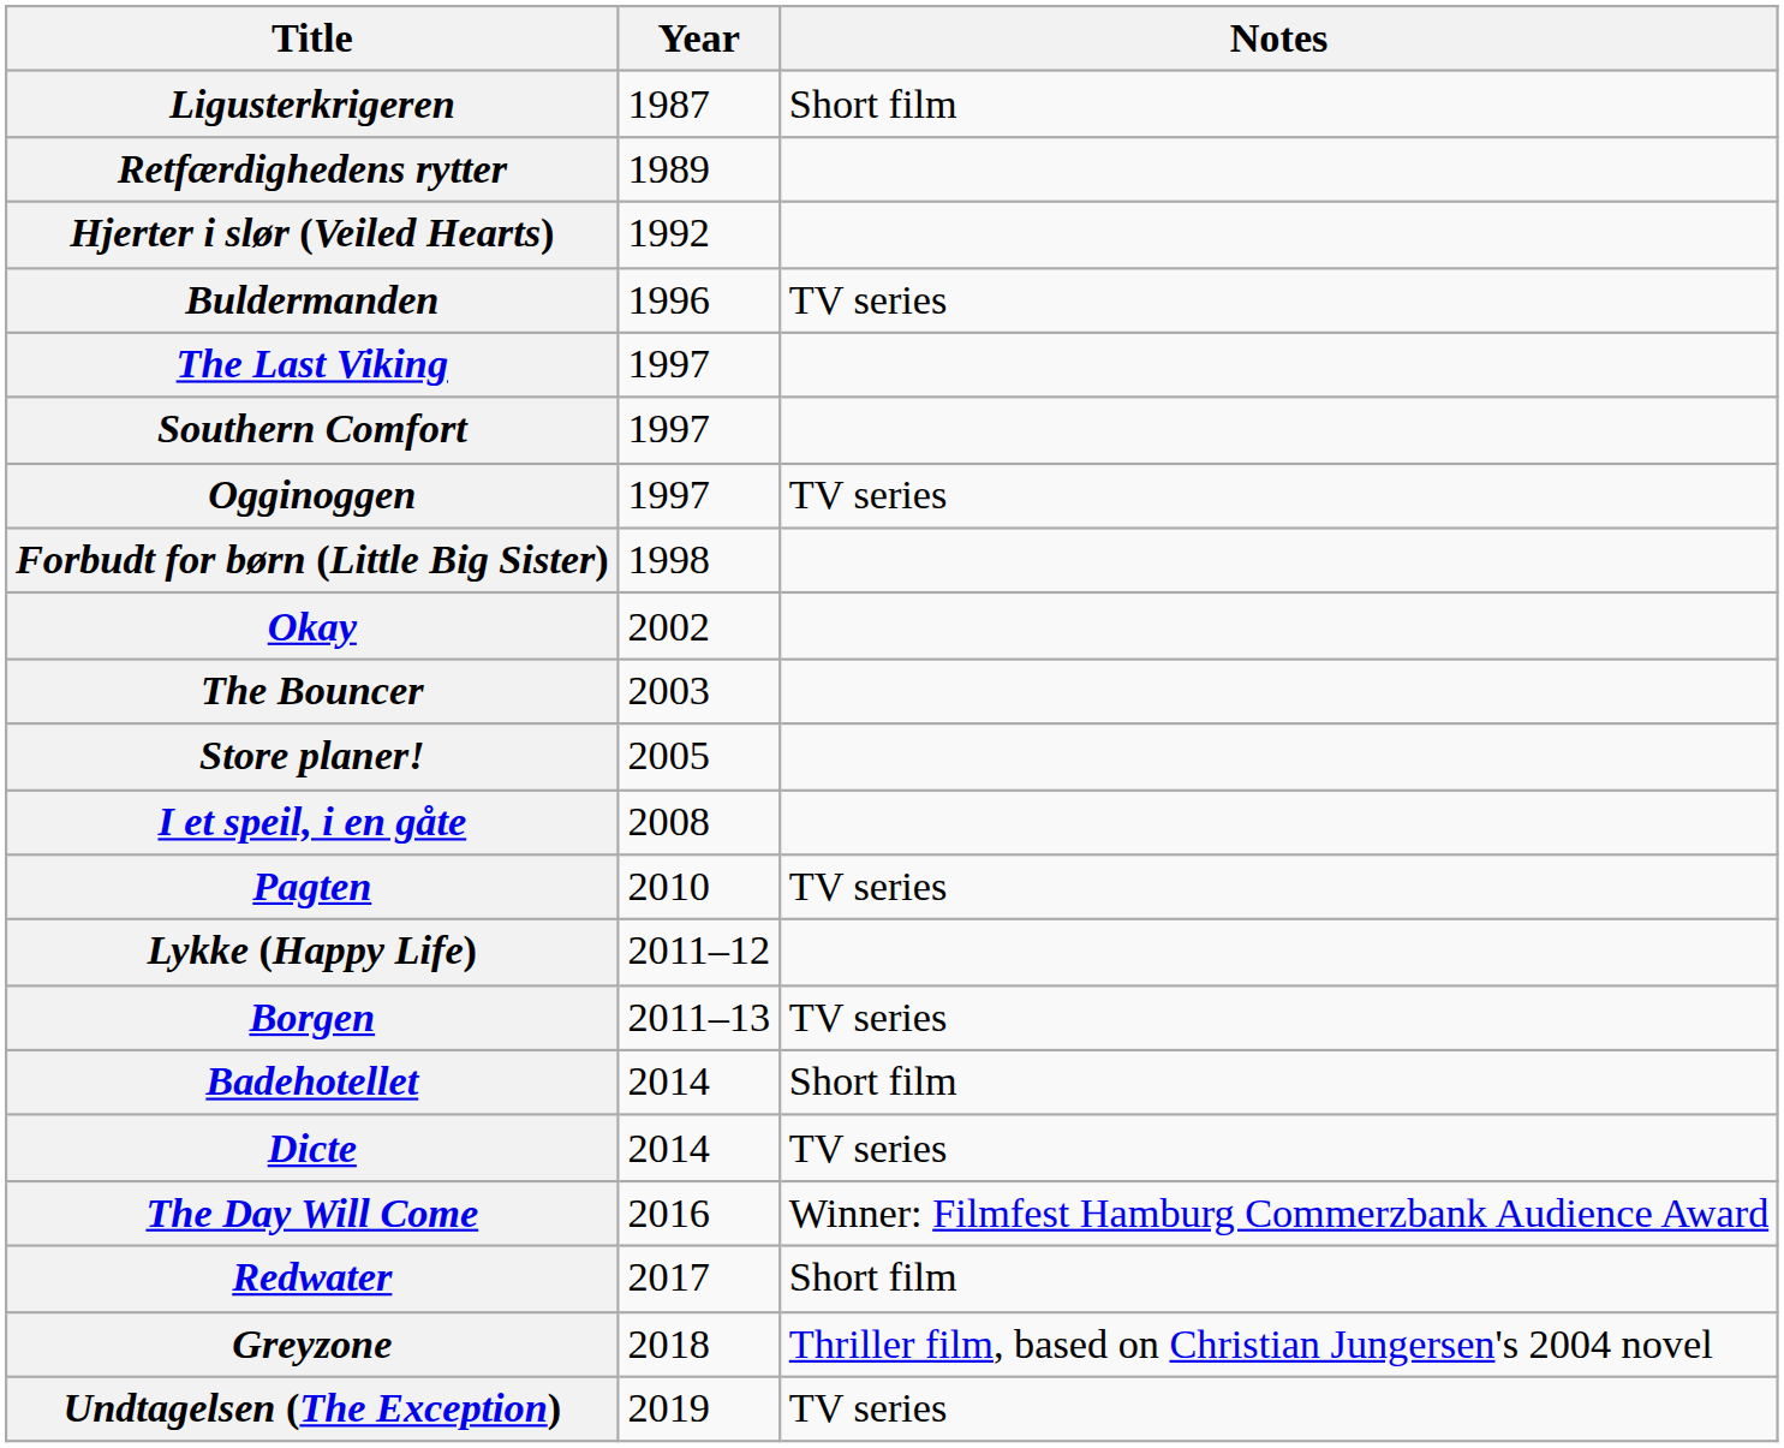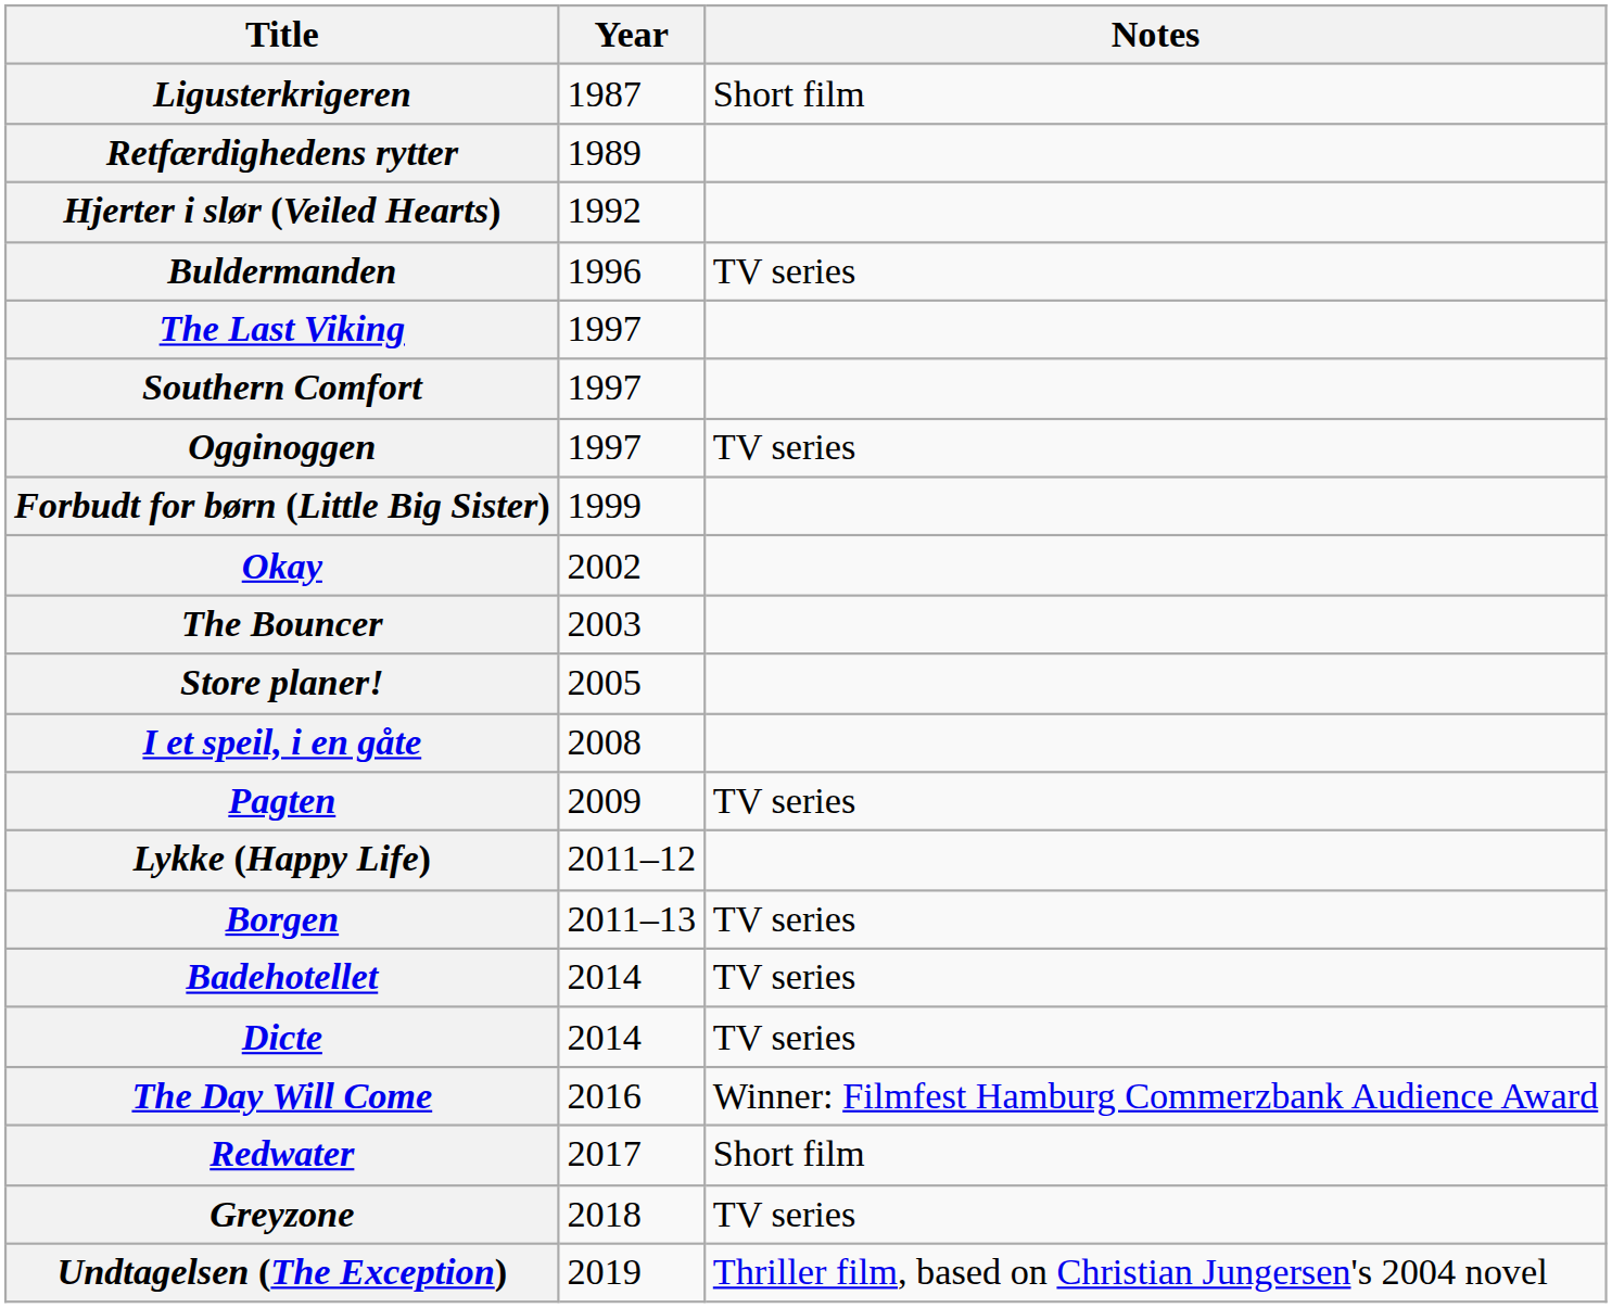Forbudt for børn (Little Big Sister) | Year: 1998 -> 1999
Pagten | Year: 2010 -> 2009
Badehotellet | Notes: Short film -> TV series
Greyzone | Notes: Thriller film, based on Christian Jungersen's 2004 novel -> TV series
Undtagelsen (The Exception) | Notes: TV series -> Thriller film, based on Christian Jungersen's 2004 novel
